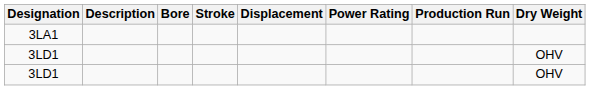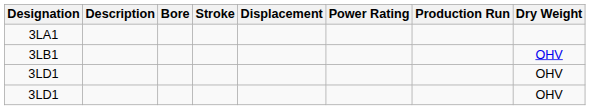+ row: 3LB1 | OHV
